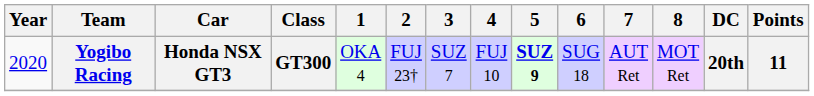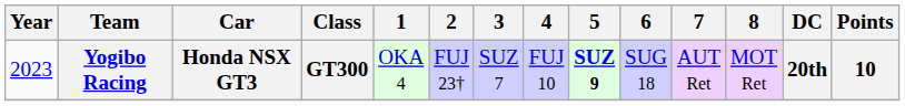Yogibo Racing | Year: 2020 -> 2023
Yogibo Racing | Points: 11 -> 10
